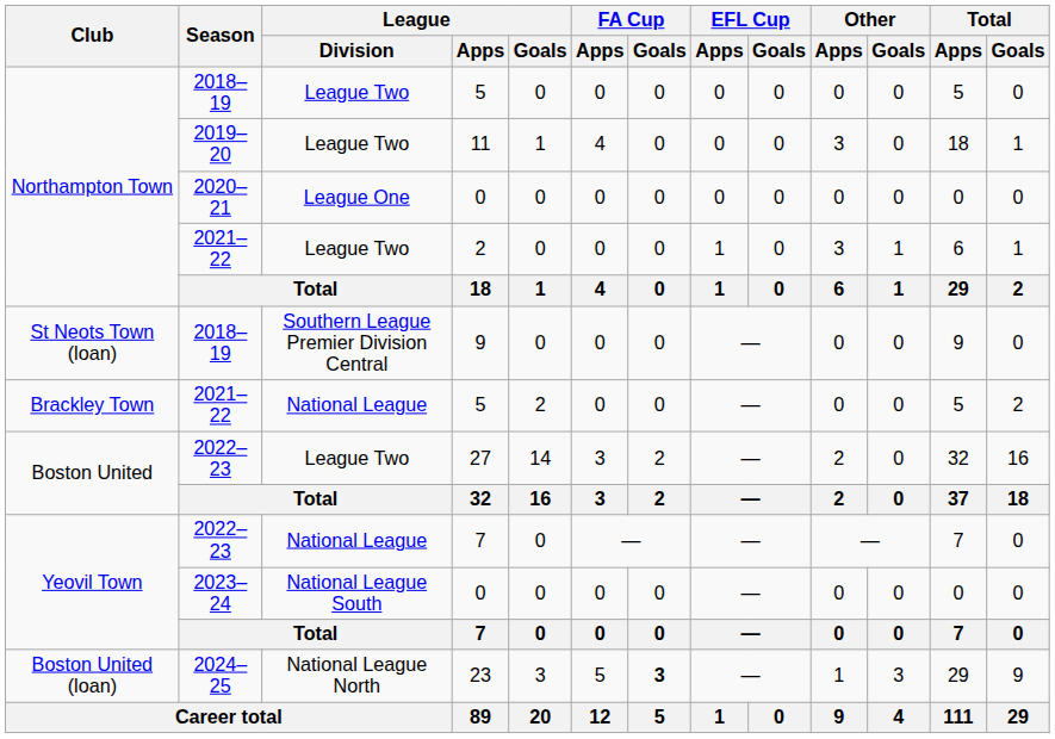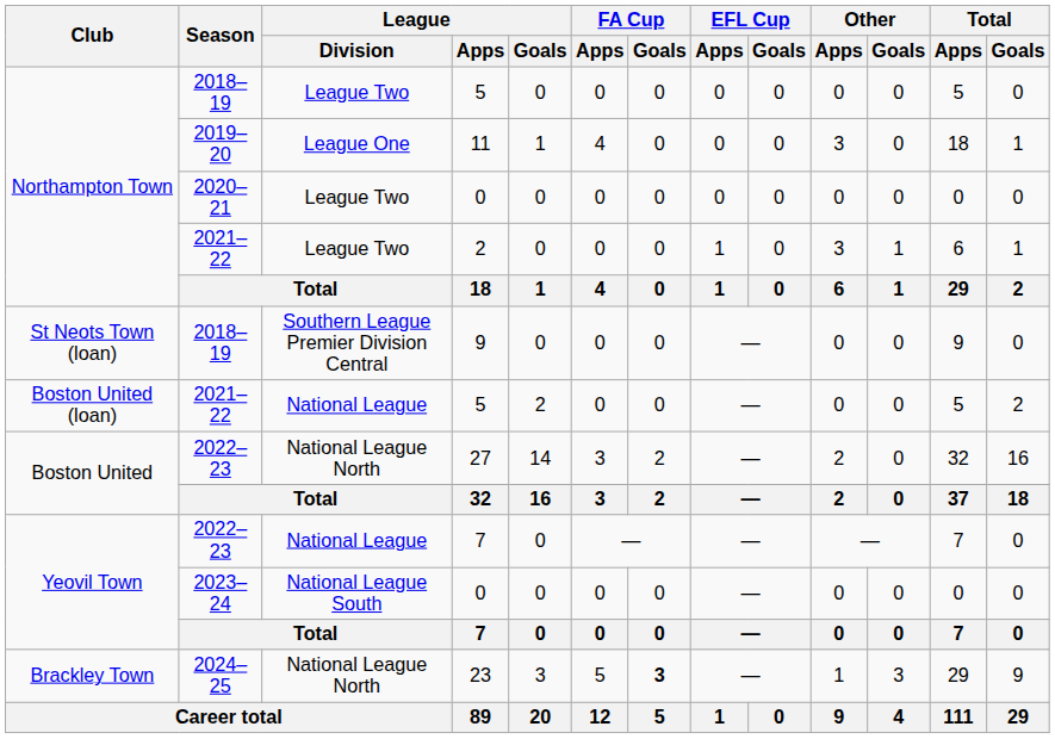11 | League / Division: League Two -> League One
2020–21 / 0 | League / Division: League One -> League Two
2021–22 / 5 | Club: Brackley Town -> Boston United (loan)
27 | League / Division: League Two -> National League North
23 | Club: Boston United (loan) -> Brackley Town
